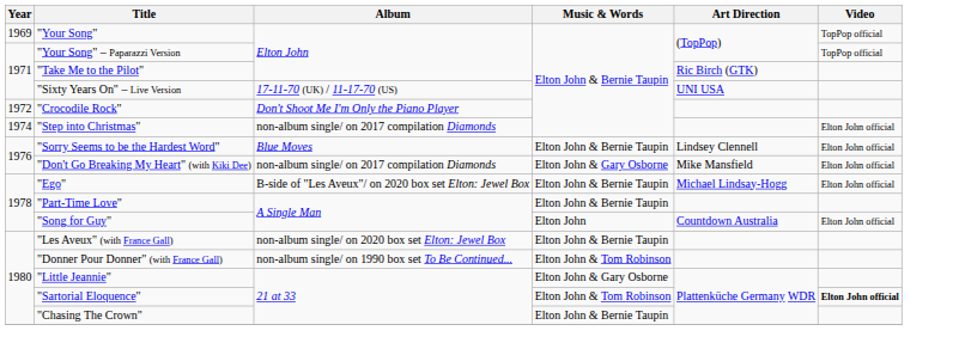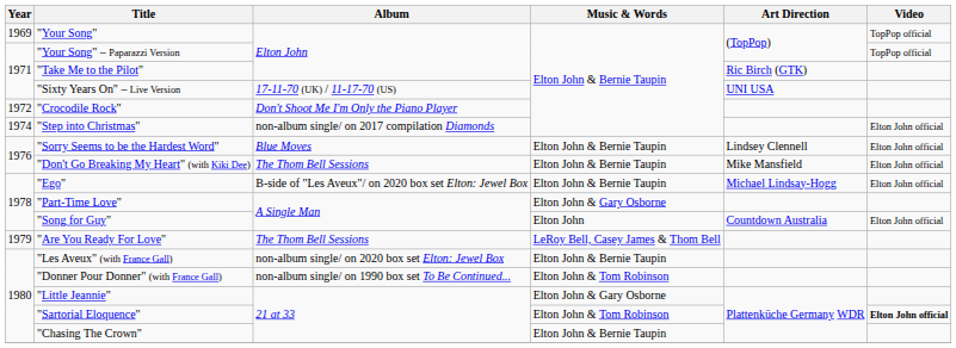"Don't Go Breaking My Heart" (with Kiki Dee) | Album: non-album single/ on 2017 compilation Diamonds -> The Thom Bell Sessions
"Don't Go Breaking My Heart" (with Kiki Dee) | Music & Words: Elton John & Gary Osborne -> Elton John & Bernie Taupin
"Part-Time Love" | Music & Words: Elton John & Bernie Taupin -> Elton John & Gary Osborne
+ row: 1979 | "Are You Ready For Love" | The Thom Bell Sessions | LeRoy Bell, Casey James & Thom Bell
